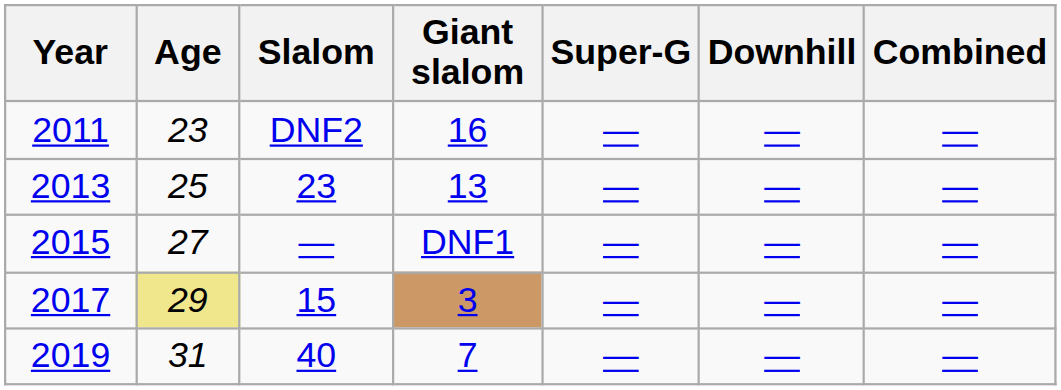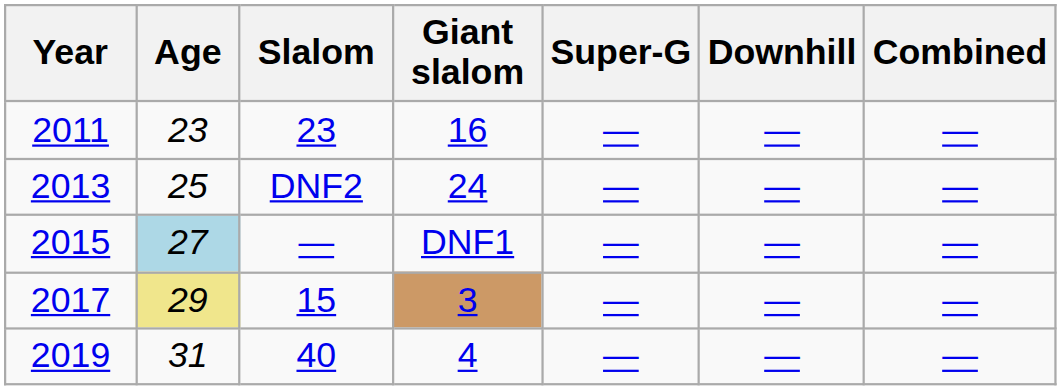2011 | Slalom: DNF2 -> 23
2013 | Slalom: 23 -> DNF2
2013 | Giant slalom: 13 -> 24
2015 | Age: no background -> lightblue background
2019 | Giant slalom: 7 -> 4
